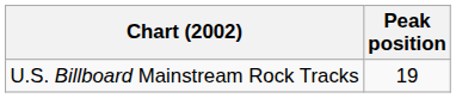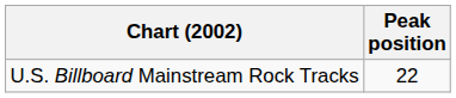U.S. Billboard Mainstream Rock Tracks | Peak position: 19 -> 22
